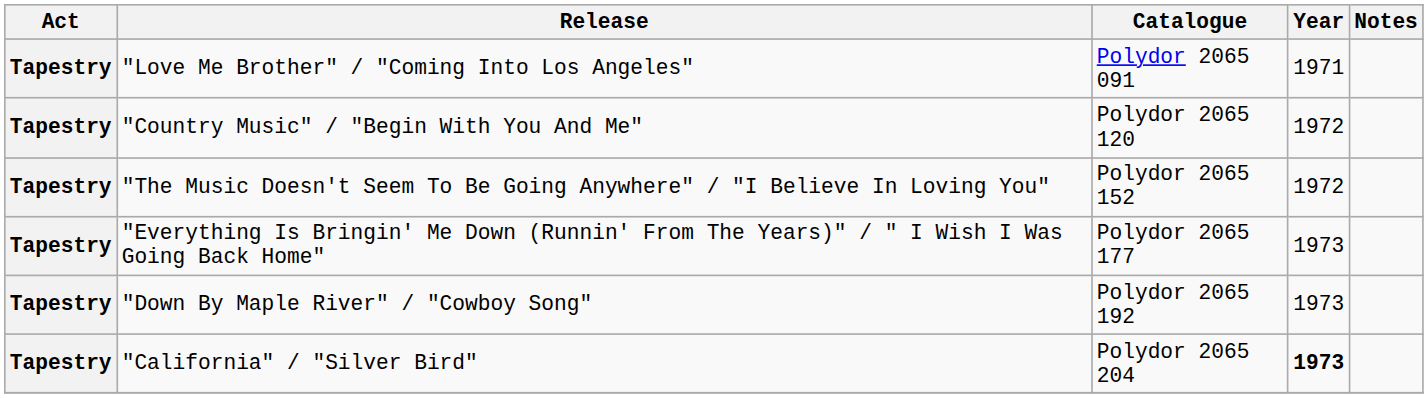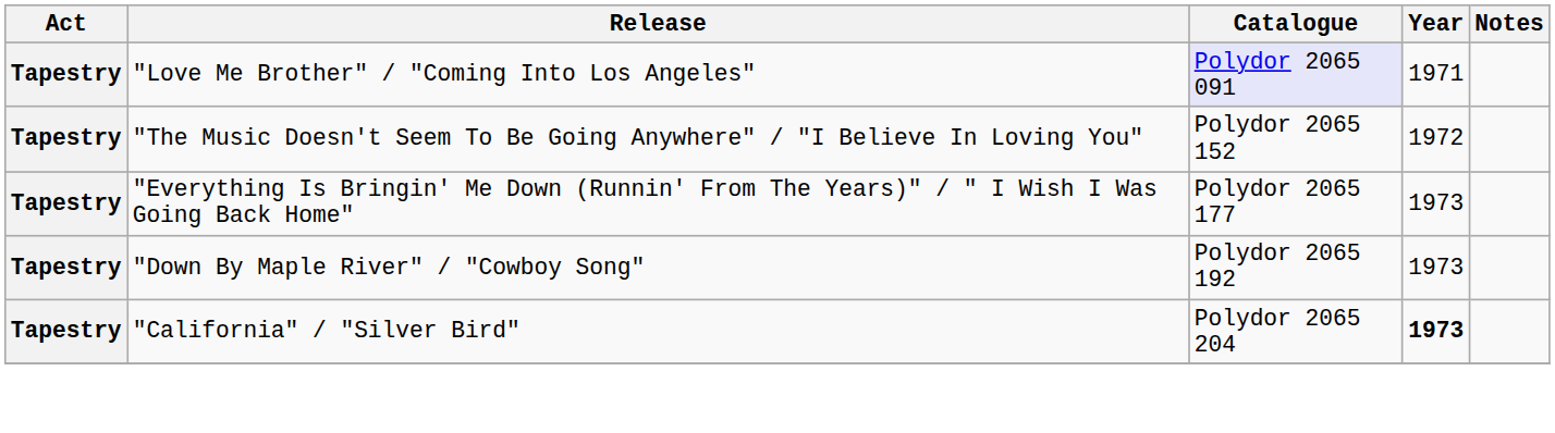"Love Me Brother" / "Coming Into Los Angeles" | Catalogue: no background -> lavender background
- row: Tapestry | "Country Music" / "Begin With You And Me" | Polydor 2065 120 | 1972
